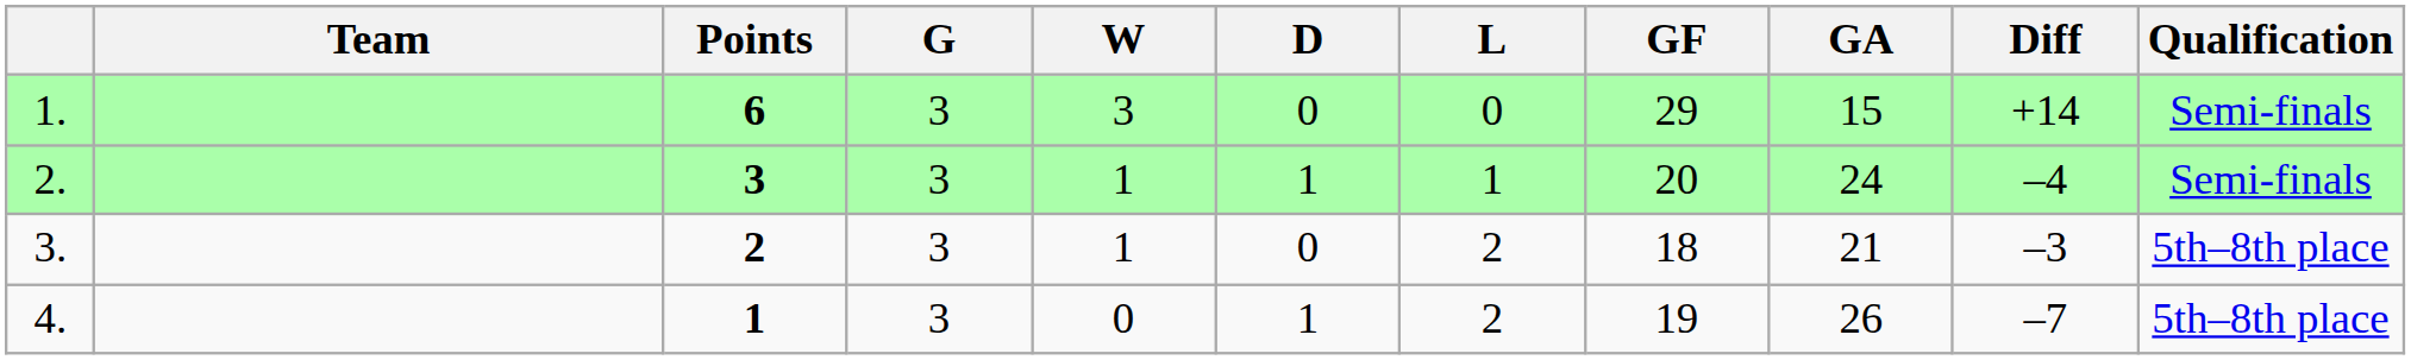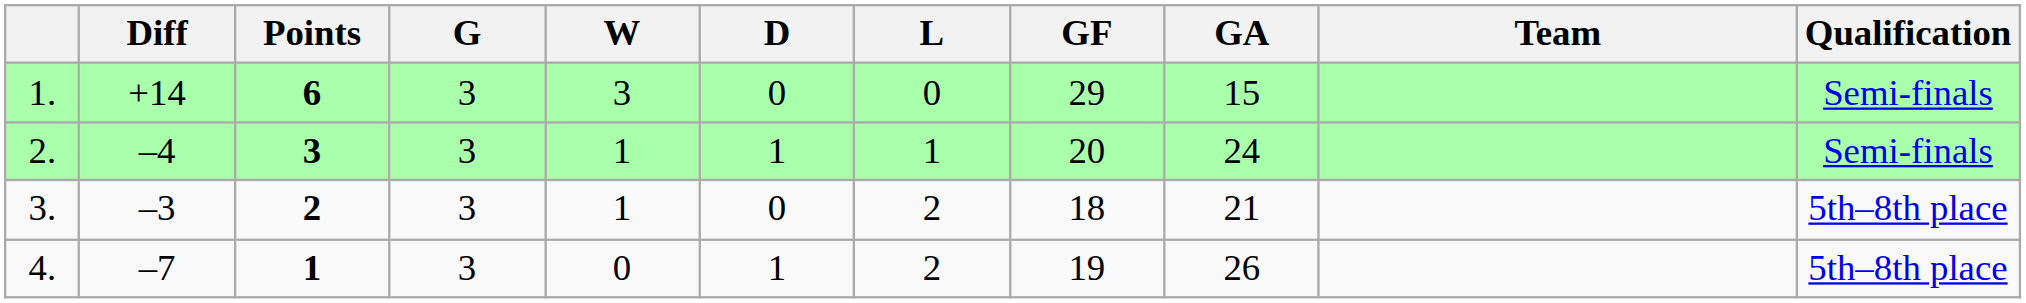columns swapped: Team <-> Diff
